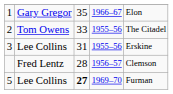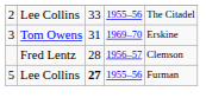- row: 1 | Gary Gregor | 35 | 1966–67 | Elon
2 | column 2: Tom Owens -> Lee Collins
3 | column 2: Lee Collins -> Tom Owens
3 | column 4: 1955–56 -> 1969–70
5 | column 4: 1969–70 -> 1955–56
